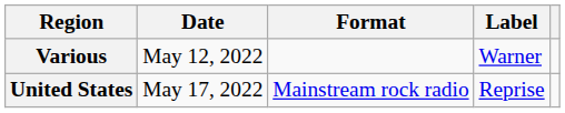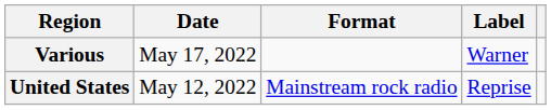Various | Date: May 12, 2022 -> May 17, 2022
United States | Date: May 17, 2022 -> May 12, 2022
